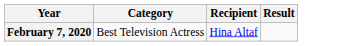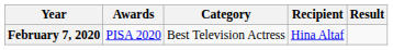+ column: Awards | PISA 2020
